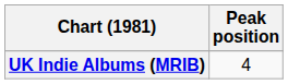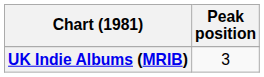UK Indie Albums (MRIB) | Peak position: 4 -> 3
